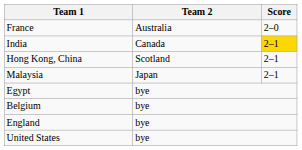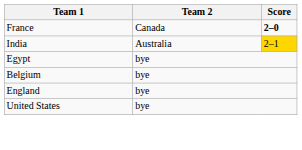France | Team 2: Australia -> Canada
France | Score: normal -> bold
India | Team 2: Canada -> Australia
- row: Hong Kong, China | Scotland | 2–1
- row: Malaysia | Japan | 2–1
